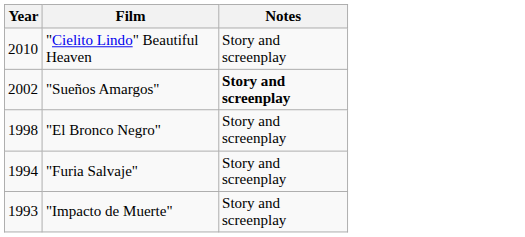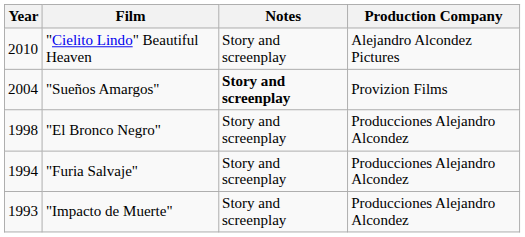+ column: Production Company | Alejandro Alcondez Pictures | Provizion Films | Producciones Alejandro Alcondez | Producciones Alejandro Alcondez | Producciones Alejandro Alcondez
"Sueños Amargos" | Year: 2002 -> 2004
